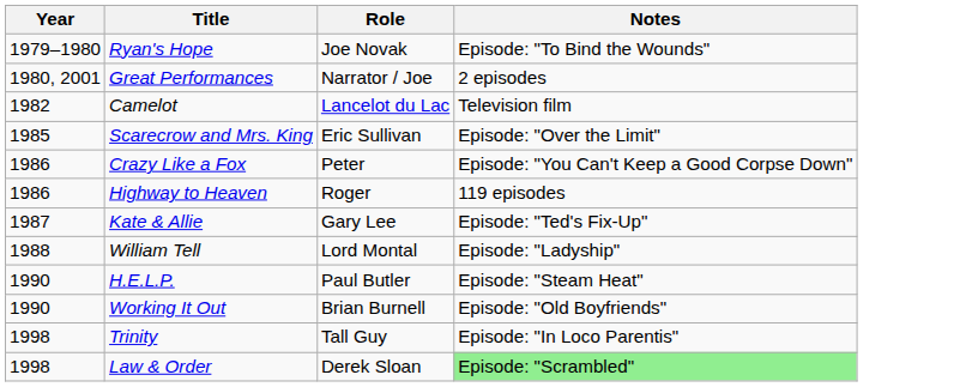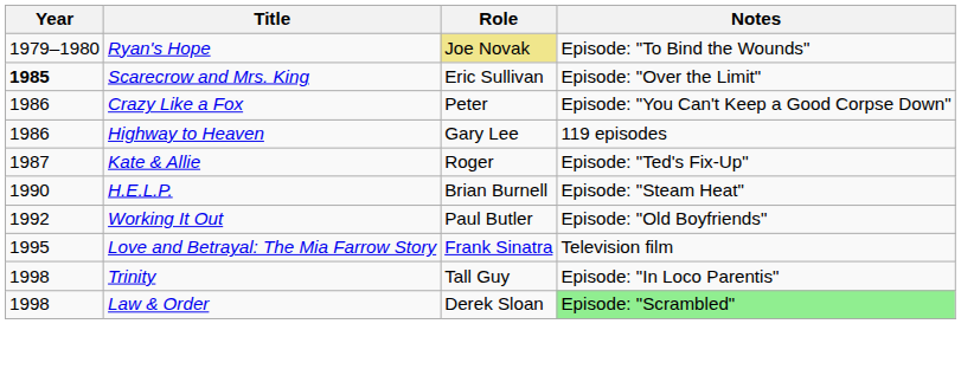Ryan's Hope | Role: no background -> khaki background
- row: 1980, 2001 | Great Performances | Narrator / Joe | 2 episodes
- row: 1982 | Camelot | Lancelot du Lac | Television film
Scarecrow and Mrs. King | Year: normal -> bold
Highway to Heaven | Role: Roger -> Gary Lee
Kate & Allie | Role: Gary Lee -> Roger
- row: 1988 | William Tell | Lord Montal | Episode: "Ladyship"
H.E.L.P. | Role: Paul Butler -> Brian Burnell
Working It Out | Year: 1990 -> 1992
Working It Out | Role: Brian Burnell -> Paul Butler
+ row: 1995 | Love and Betrayal: The Mia Farrow Story | Frank Sinatra | Television film
